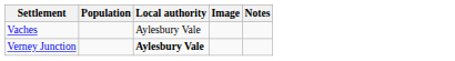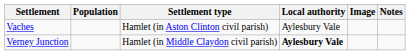+ column: Settlement type | Hamlet (in Aston Clinton civil parish) | Hamlet (in Middle Claydon civil parish)
